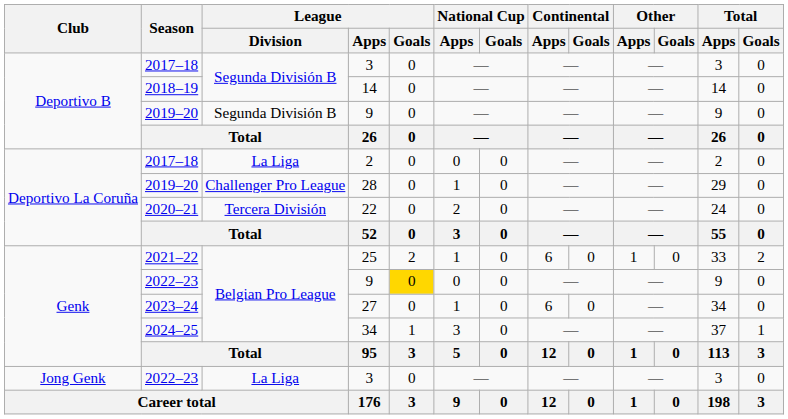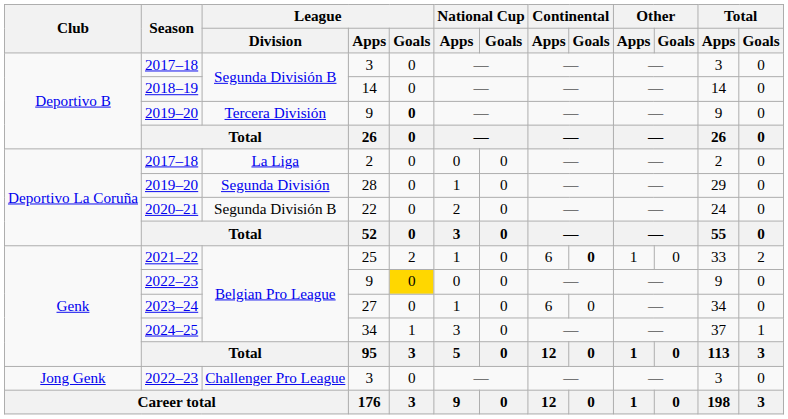2019–20 / 9 | League / Division: Segunda División B -> Tercera División
2019–20 / 9 | League / Goals: normal -> bold
28 | League / Division: Challenger Pro League -> Segunda División
22 | League / Division: Tercera División -> Segunda División B
25 | Continental / Goals: normal -> bold
2022–23 / 3 | League / Division: La Liga -> Challenger Pro League
